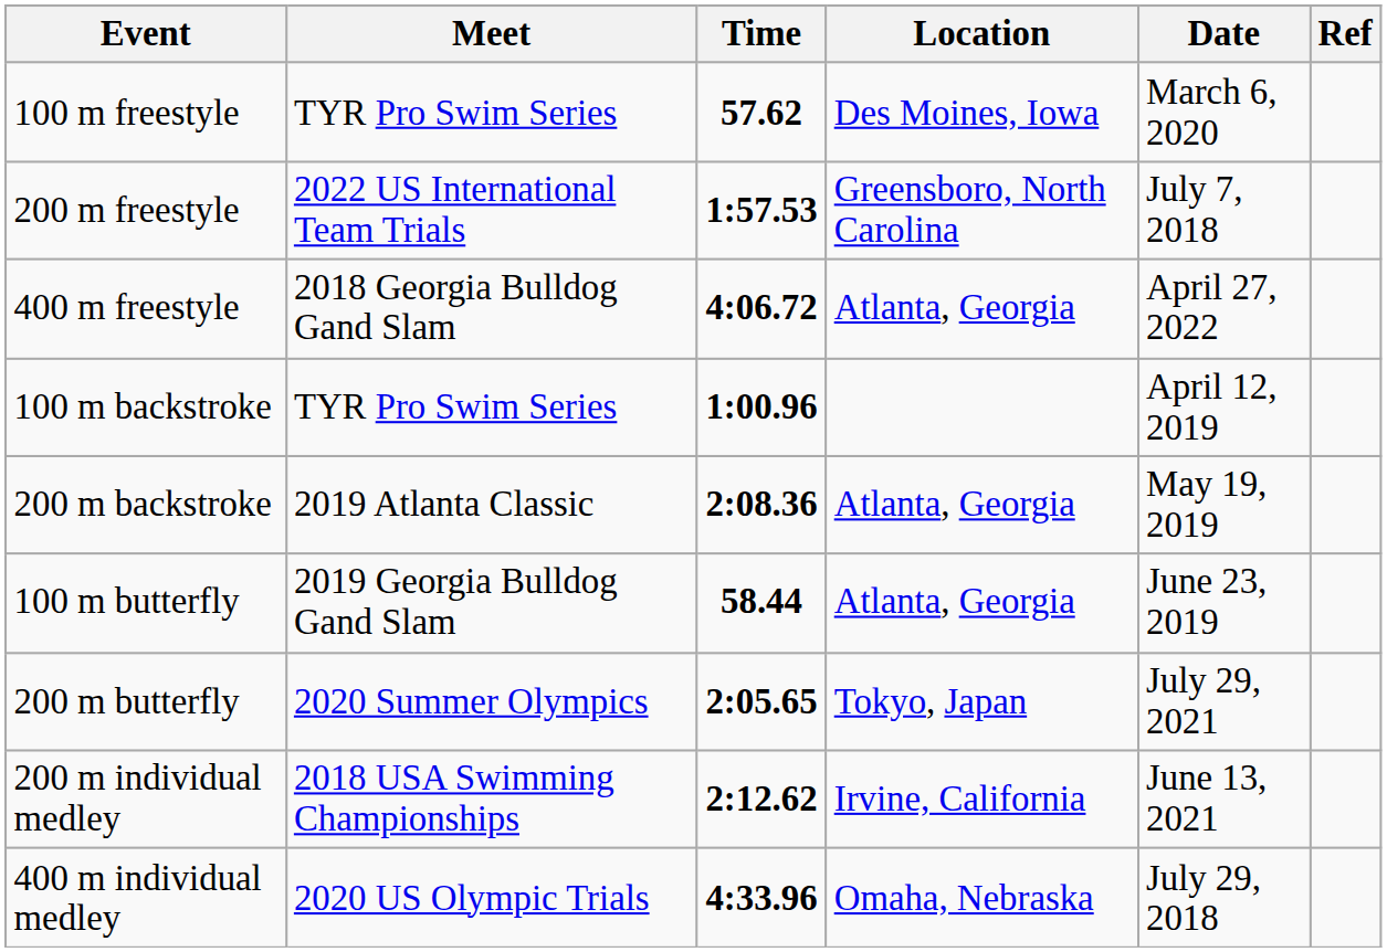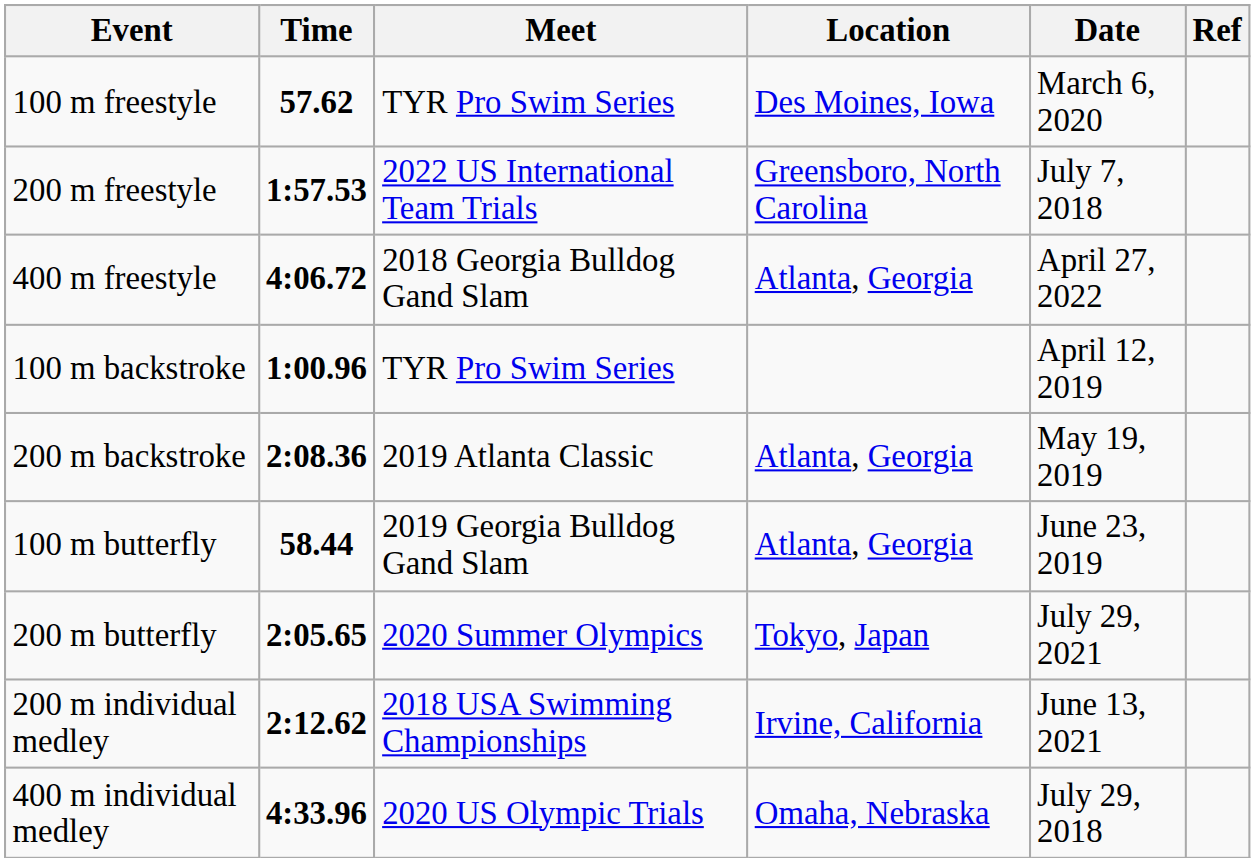columns swapped: Time <-> Meet
